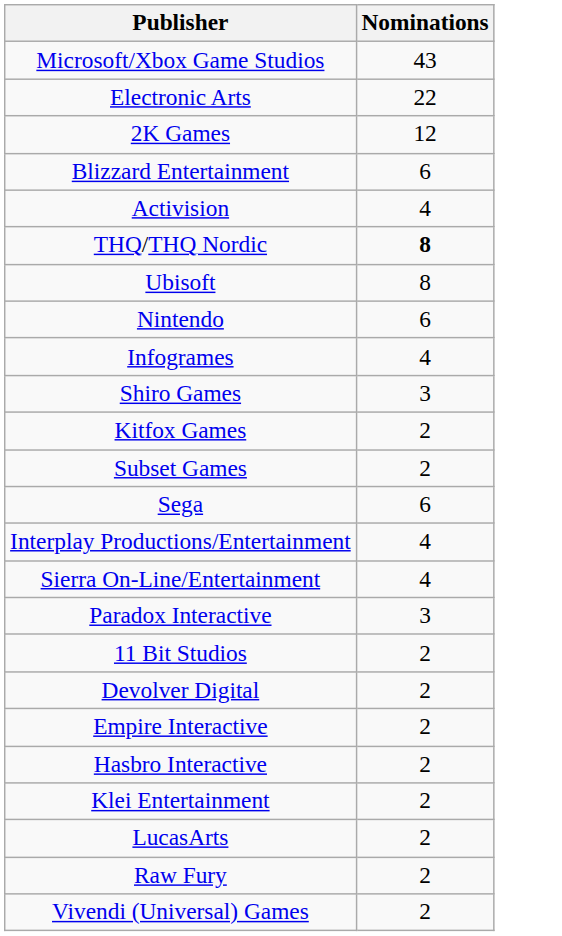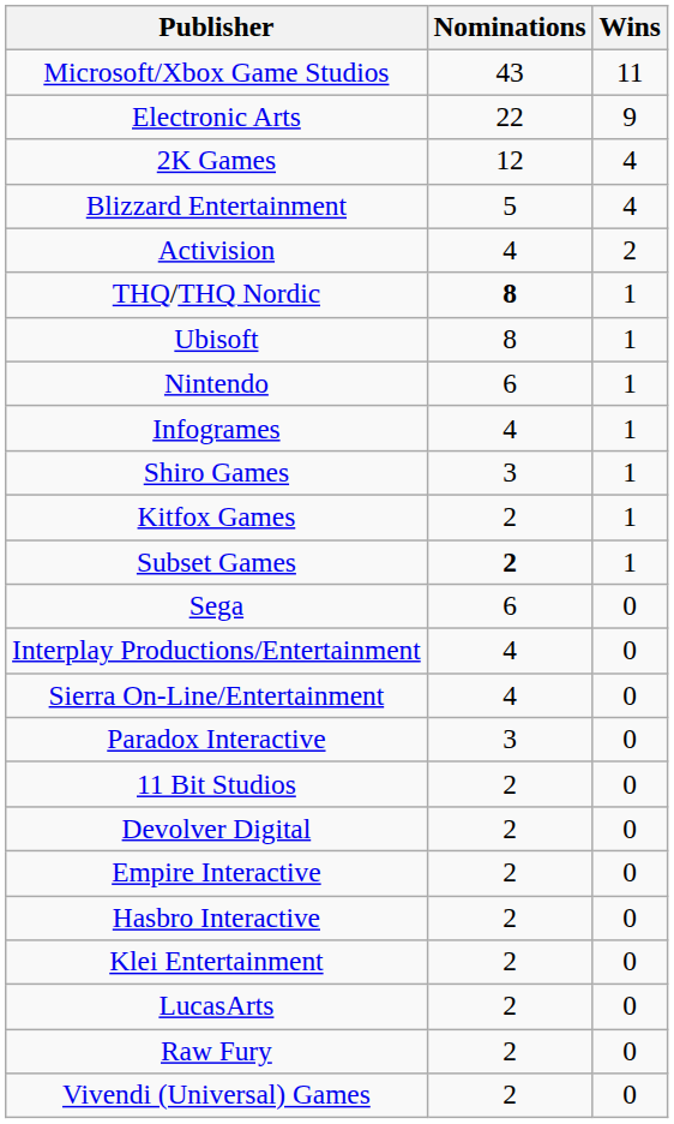+ column: Wins | 11 | 9 | 4 | 4 | 2 | 1 | 1 | 1 | 1 | 1 | 1 | 1 | 0 | 0 | 0 | 0 | 0 | 0 | 0 | 0 | 0 | 0 | 0 | 0
Blizzard Entertainment | Nominations: 6 -> 5
Subset Games | Nominations: normal -> bold
